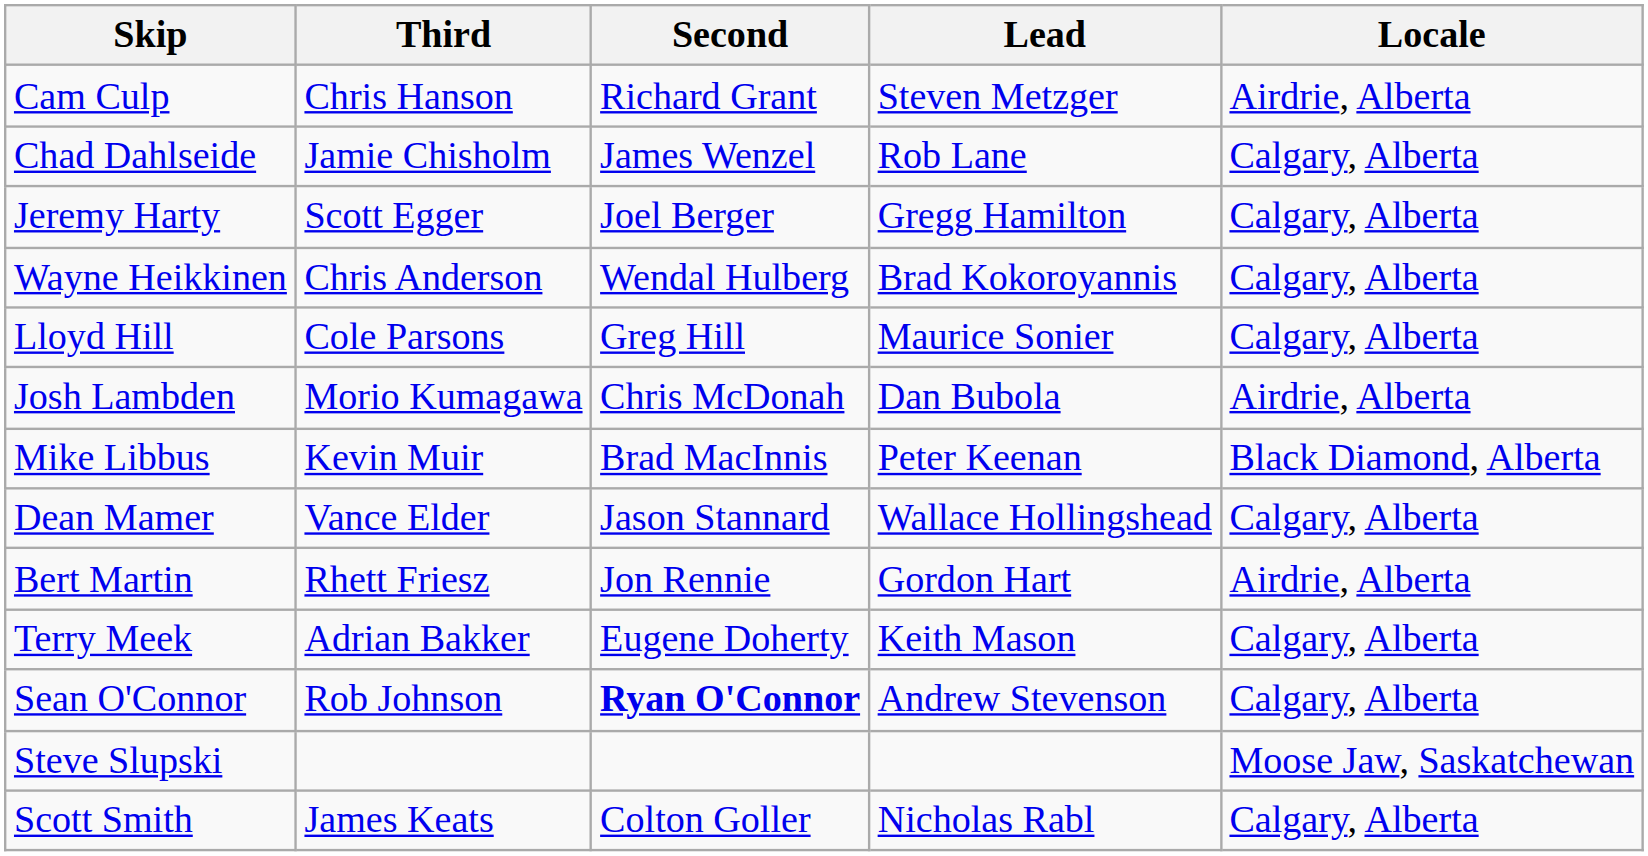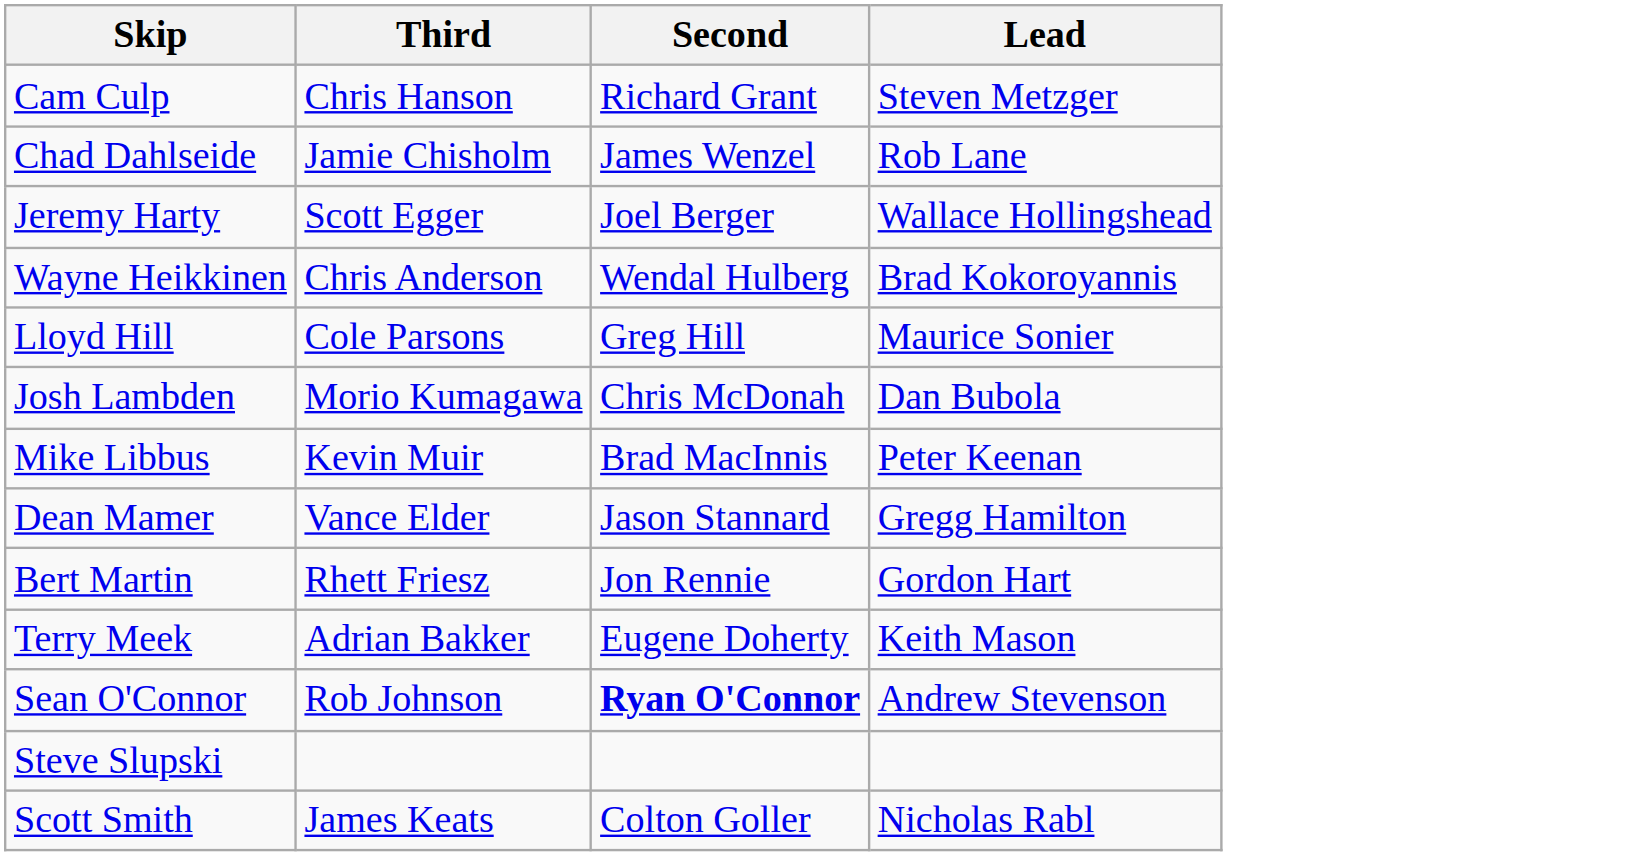- column: Locale | Airdrie, Alberta | Calgary, Alberta | Calgary, Alberta | Calgary, Alberta | Calgary, Alberta | Airdrie, Alberta | Black Diamond, Alberta | Calgary, Alberta | Airdrie, Alberta | Calgary, Alberta | Calgary, Alberta | Moose Jaw, Saskatchewan | Calgary, Alberta
Jeremy Harty | Lead: Gregg Hamilton -> Wallace Hollingshead
Dean Mamer | Lead: Wallace Hollingshead -> Gregg Hamilton
